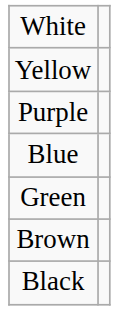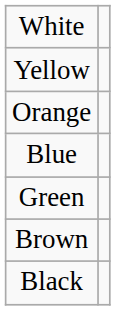+ row: Orange
- row: Purple
